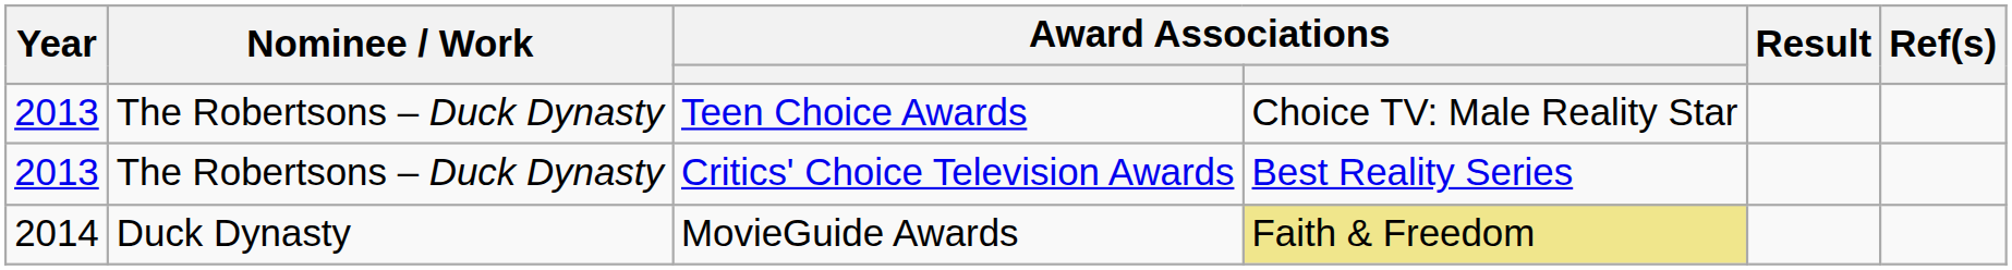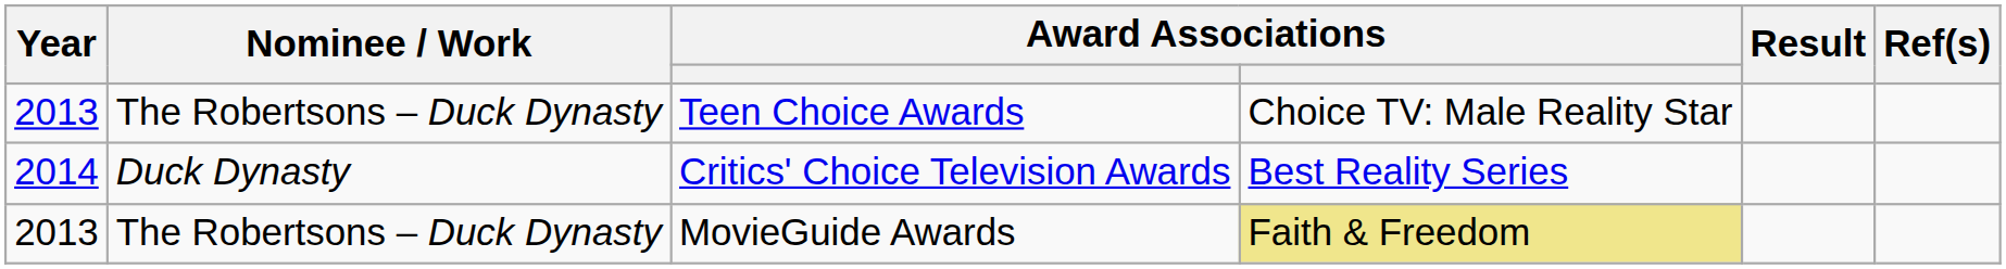Critics' Choice Television Awards | Year: 2013 -> 2014
Critics' Choice Television Awards | Nominee / Work: The Robertsons – Duck Dynasty -> Duck Dynasty
MovieGuide Awards | Year: 2014 -> 2013
MovieGuide Awards | Nominee / Work: Duck Dynasty -> The Robertsons – Duck Dynasty
